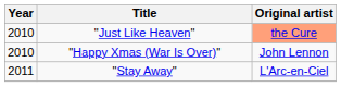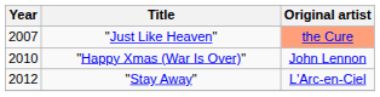"Just Like Heaven" | Year: 2010 -> 2007
"Stay Away" | Year: 2011 -> 2012
